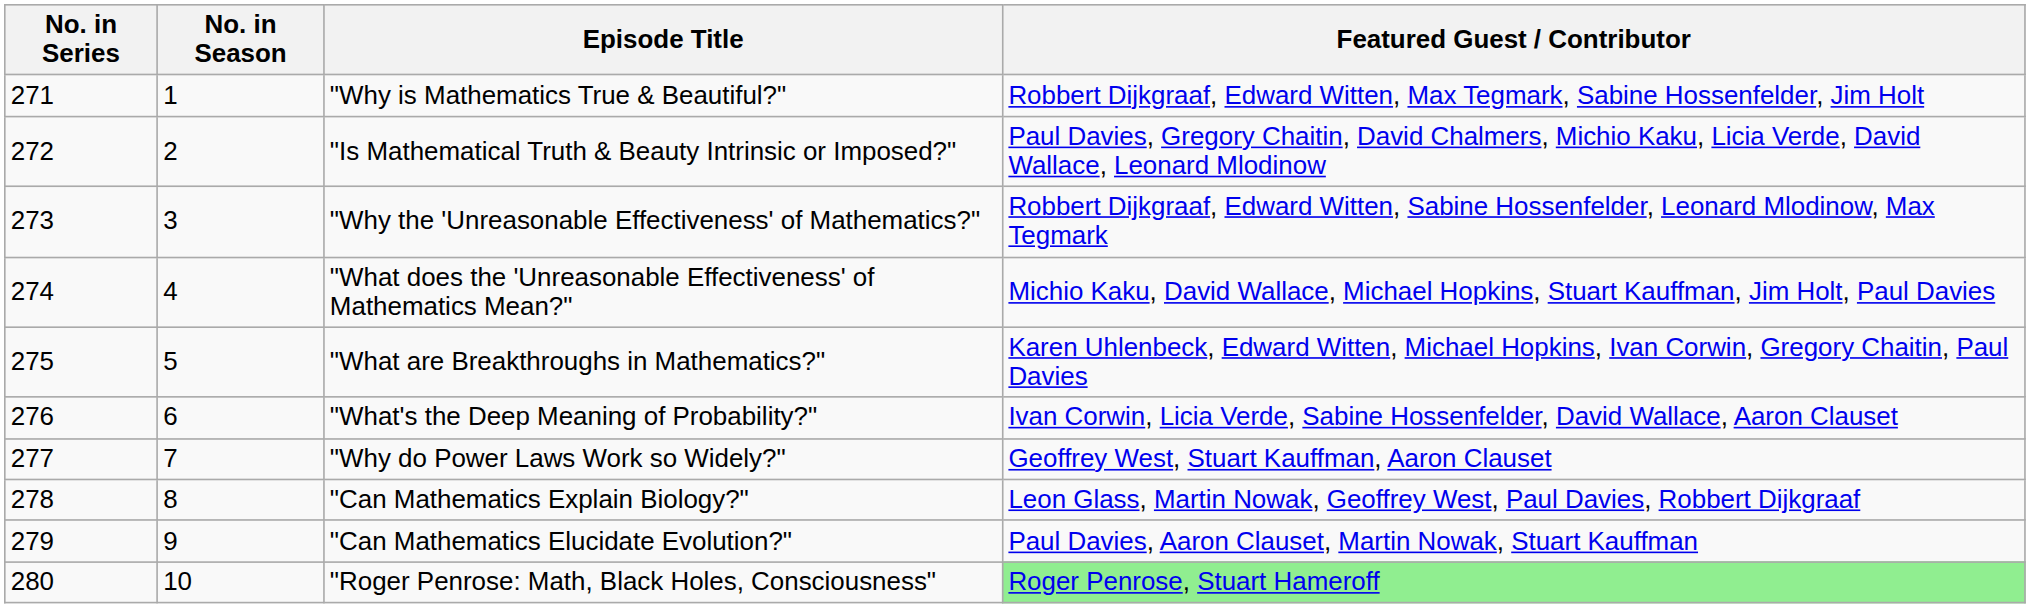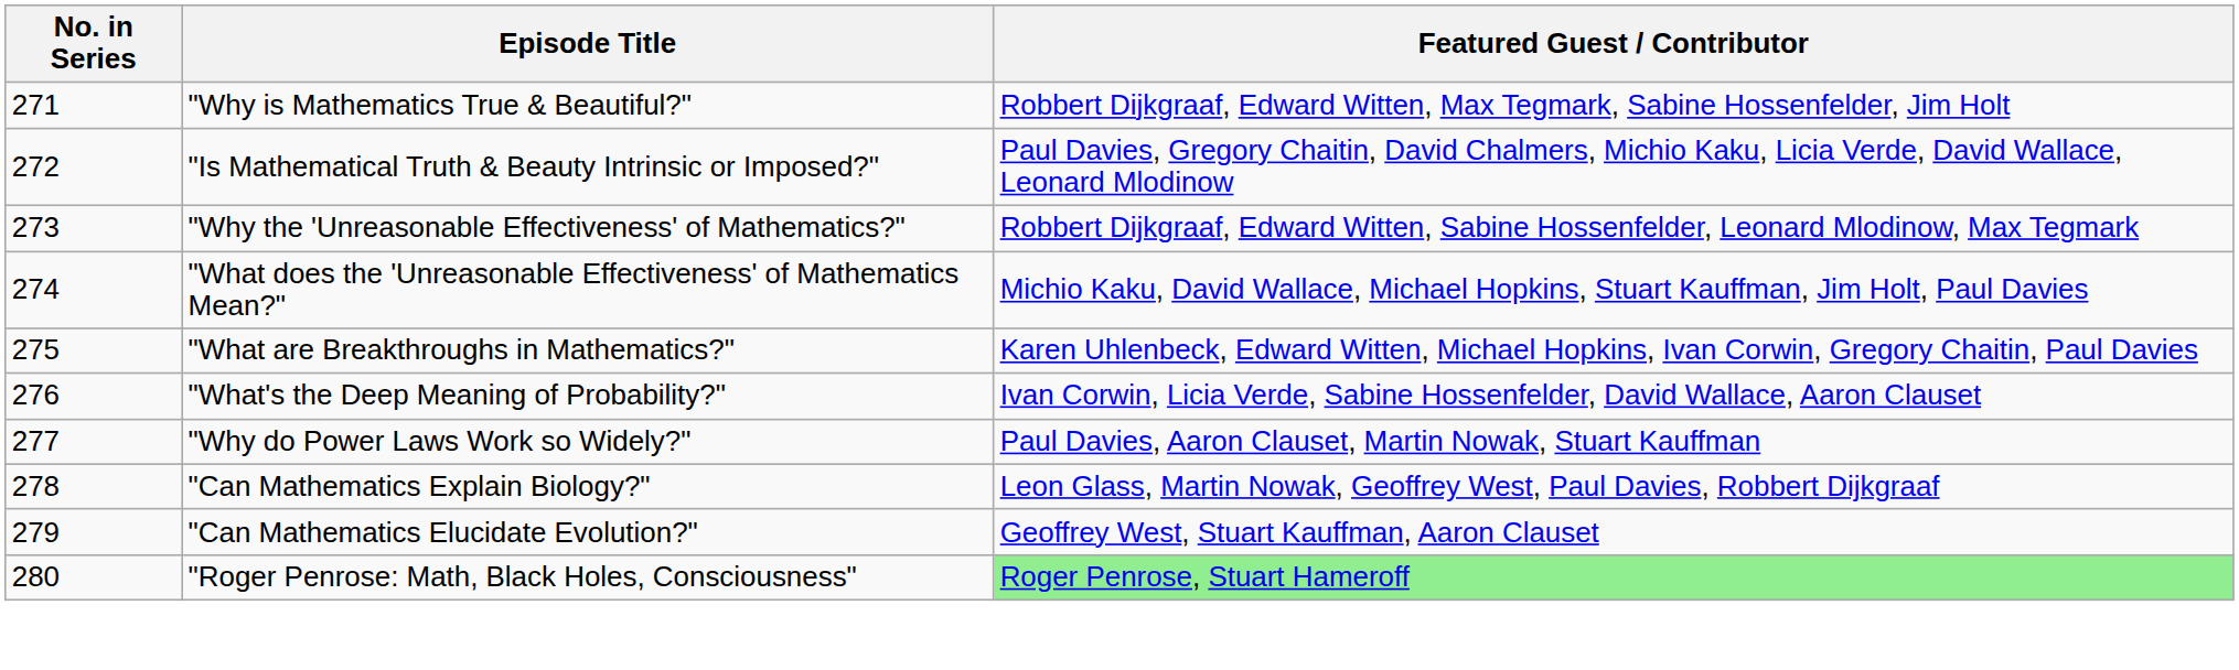- column: No. in Season | 1 | 2 | 3 | 4 | 5 | 6 | 7 | 8 | 9 | 10
"Why do Power Laws Work so Widely?" | Featured Guest / Contributor: Geoffrey West, Stuart Kauffman, Aaron Clauset -> Paul Davies, Aaron Clauset, Martin Nowak, Stuart Kauffman
"Can Mathematics Elucidate Evolution?" | Featured Guest / Contributor: Paul Davies, Aaron Clauset, Martin Nowak, Stuart Kauffman -> Geoffrey West, Stuart Kauffman, Aaron Clauset
